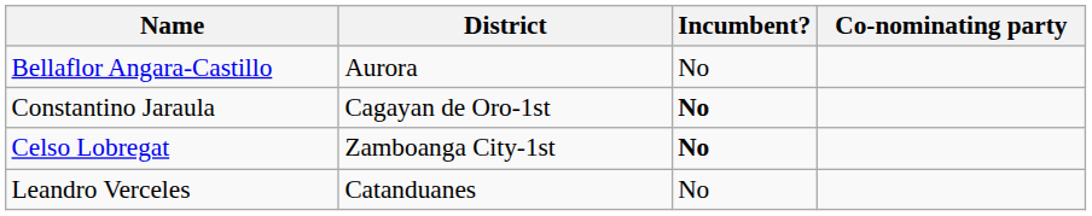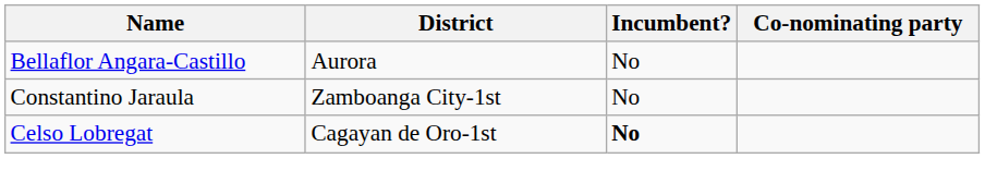Constantino Jaraula | District: Cagayan de Oro-1st -> Zamboanga City-1st
Constantino Jaraula | Incumbent?: bold -> normal
Celso Lobregat | District: Zamboanga City-1st -> Cagayan de Oro-1st
- row: Leandro Verceles | Catanduanes | No
